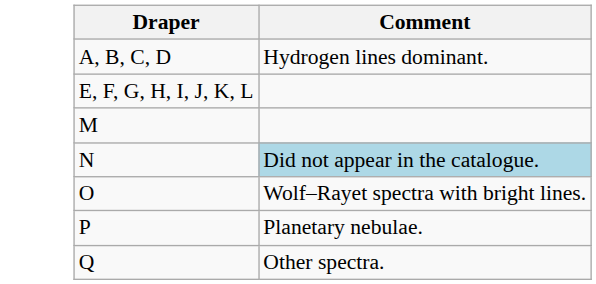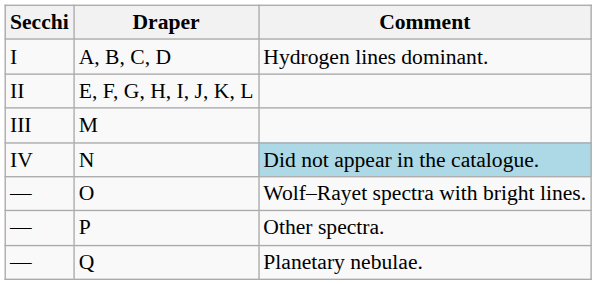+ column: Secchi | I | II | III | IV | — | — | —
P | Comment: Planetary nebulae. -> Other spectra.
Q | Comment: Other spectra. -> Planetary nebulae.
